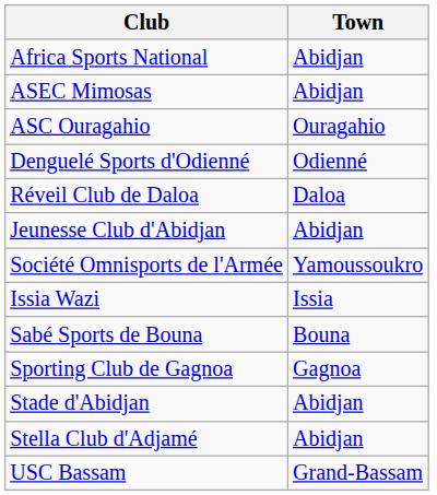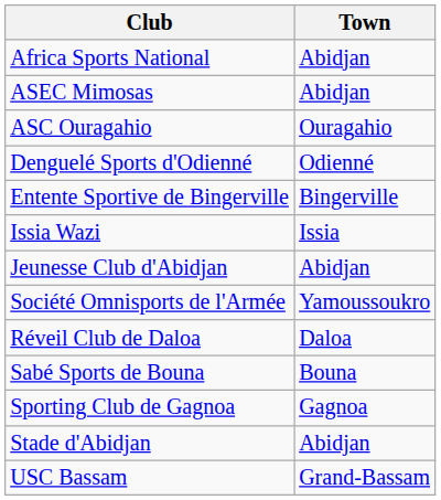+ row: Entente Sportive de Bingerville | Bingerville
rows swapped: Issia Wazi <-> Réveil Club de Daloa
- row: Stella Club d'Adjamé | Abidjan
